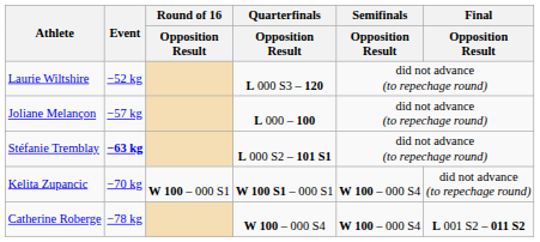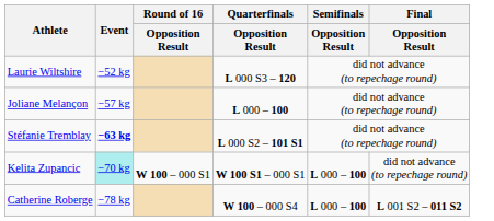Kelita Zupancic | Event: no background -> paleturquoise background
Kelita Zupancic | Semifinals / Opposition Result: W 100 – 000 S4 -> L 000 – 100
Catherine Roberge | Semifinals / Opposition Result: W 100 – 000 S4 -> L 000 – 100
